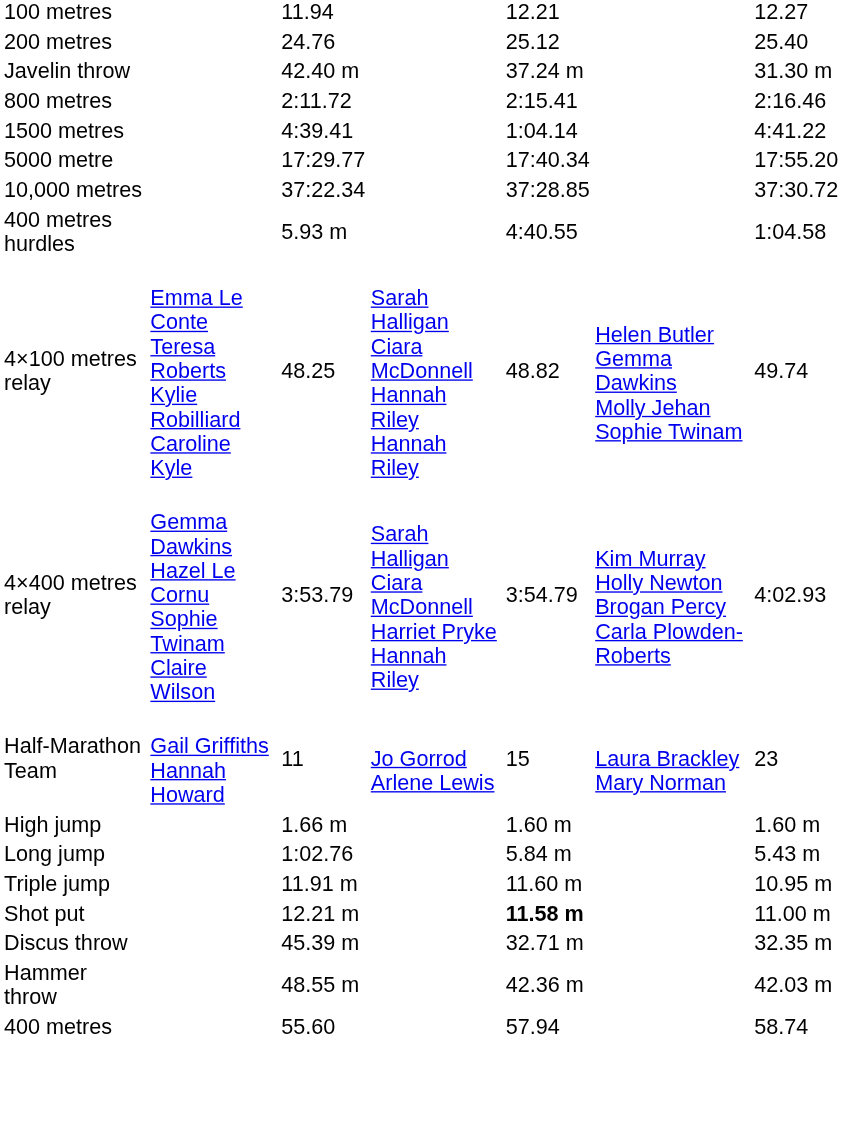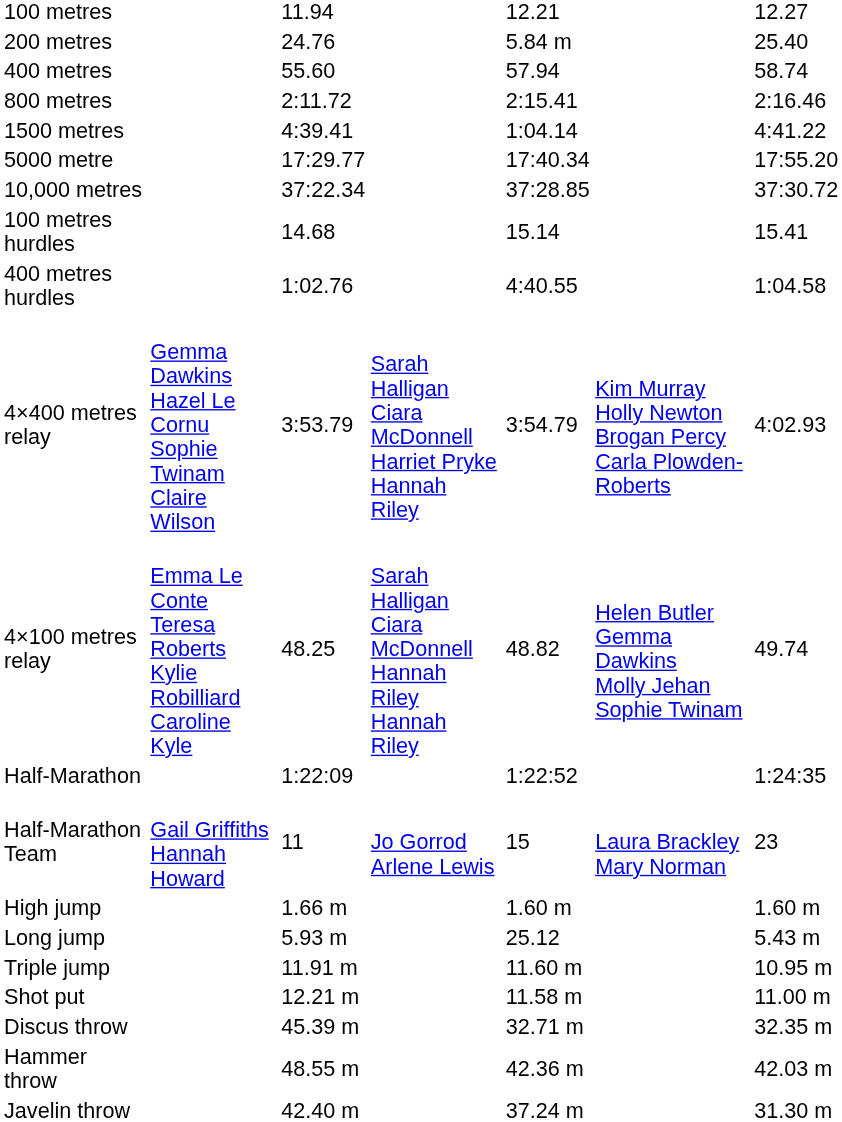200 metres | column 5: 25.12 -> 5.84 m
rows swapped: 400 metres <-> Javelin throw
+ row: 100 metres hurdles | 14.68 | 15.14 | 15.41
400 metres hurdles | column 3: 5.93 m -> 1:02.76
rows swapped: 4×100 metres relay <-> 4×400 metres relay
+ row: Half-Marathon | 1:22:09 | 1:22:52 | 1:24:35
Long jump | column 3: 1:02.76 -> 5.93 m
Long jump | column 5: 5.84 m -> 25.12
Shot put | column 5: bold -> normal
